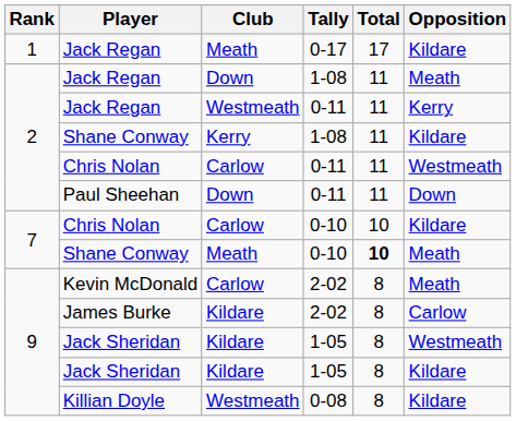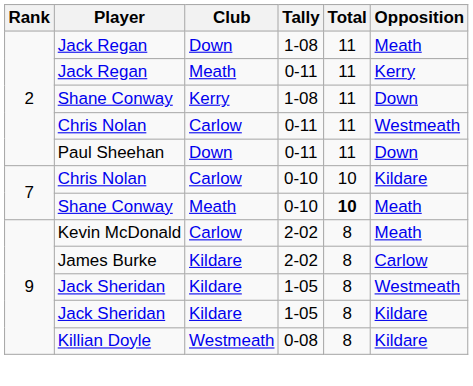- row: 1 | Jack Regan | Meath | 0-17 | 17 | Kildare
Jack Regan / 0-11 | Club: Westmeath -> Meath
Shane Conway / 1-08 | Opposition: Kildare -> Down
